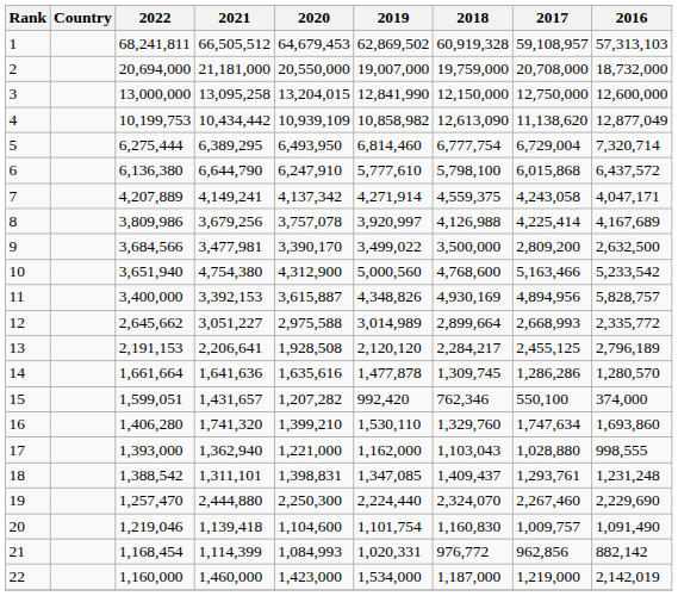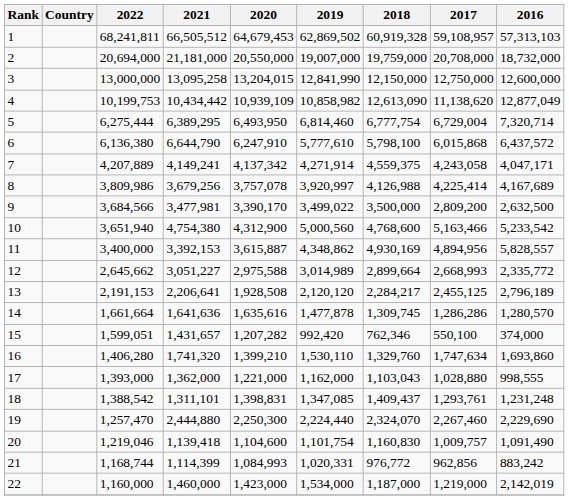11 | 2019: 4,348,826 -> 4,348,862
11 | 2016: 5,828,757 -> 5,828,557
17 | 2021: 1,362,940 -> 1,362,000
21 | 2022: 1,168,454 -> 1,168,744
21 | 2016: 882,142 -> 883,242
